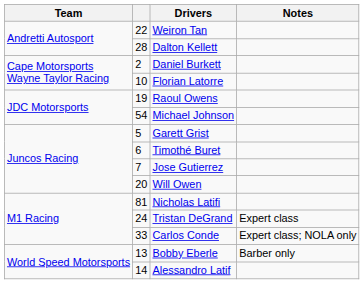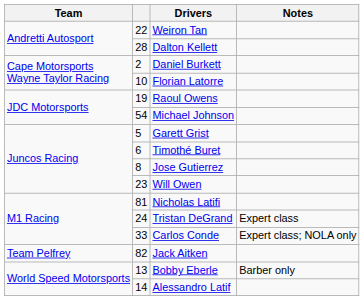Jose Gutierrez | column 2: 7 -> 8
Will Owen | column 2: 20 -> 23
+ row: Team Pelfrey | 82 | Jack Aitken
